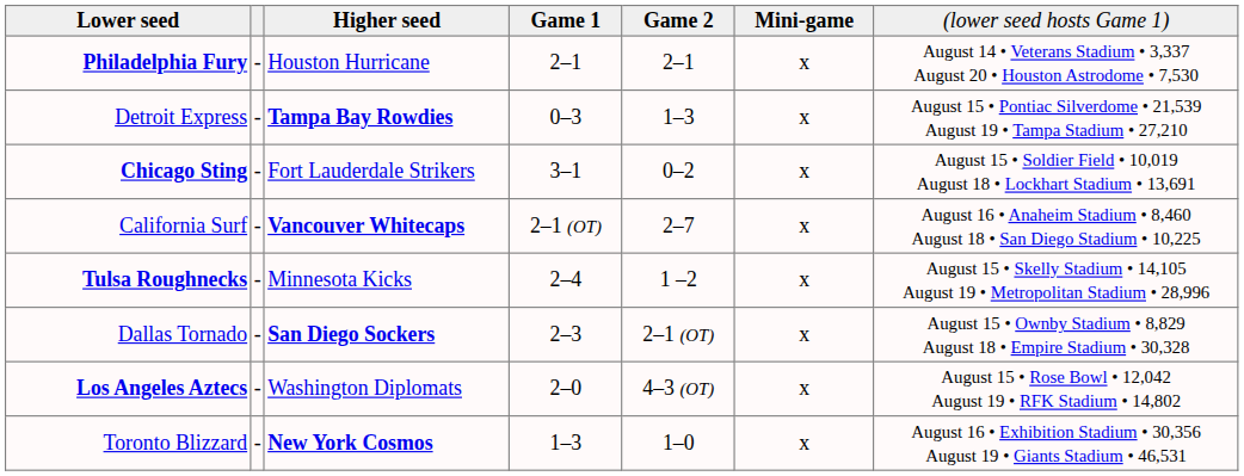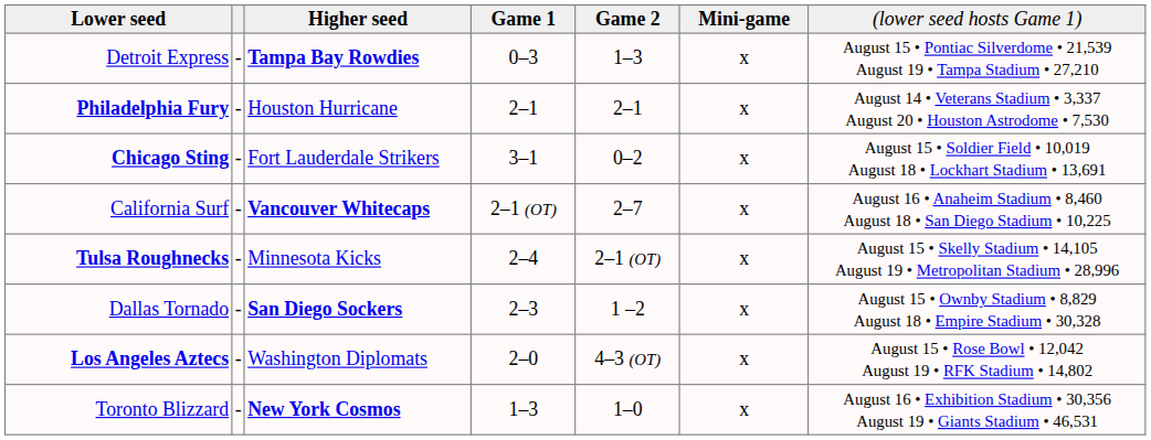rows swapped: Philadelphia Fury <-> Detroit Express
Tulsa Roughnecks | column 5: 1 –2 -> 2–1 (OT)
Dallas Tornado | column 5: 2–1 (OT) -> 1 –2
